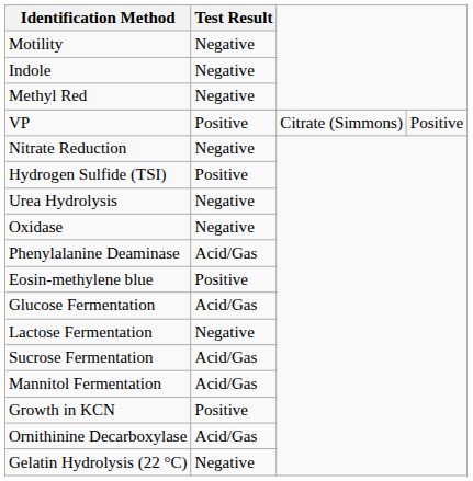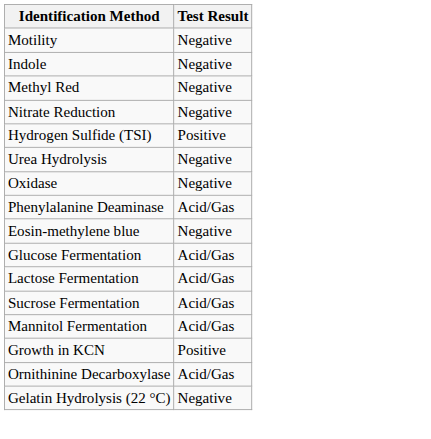- row: VP | Positive | Citrate (Simmons) | Positive
Eosin-methylene blue | Test Result: Positive -> Negative
Lactose Fermentation | Test Result: Negative -> Acid/Gas
